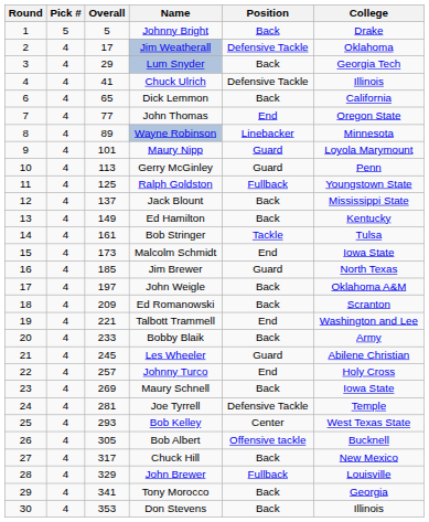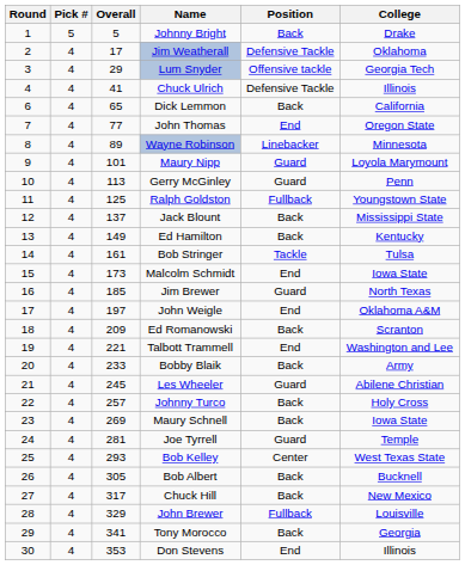Lum Snyder | Position: Back -> Offensive tackle
John Weigle | Position: Back -> End
Johnny Turco | Position: End -> Back
Joe Tyrrell | Position: Defensive Tackle -> Guard
Bob Albert | Position: Offensive tackle -> Back
Don Stevens | Position: Back -> End
